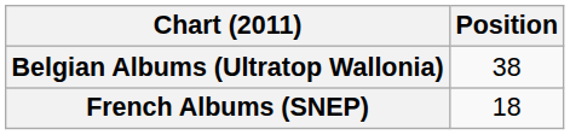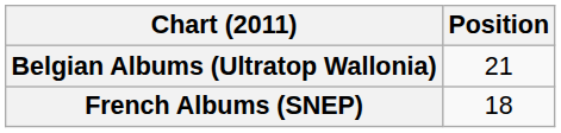Belgian Albums (Ultratop Wallonia) | Position: 38 -> 21
